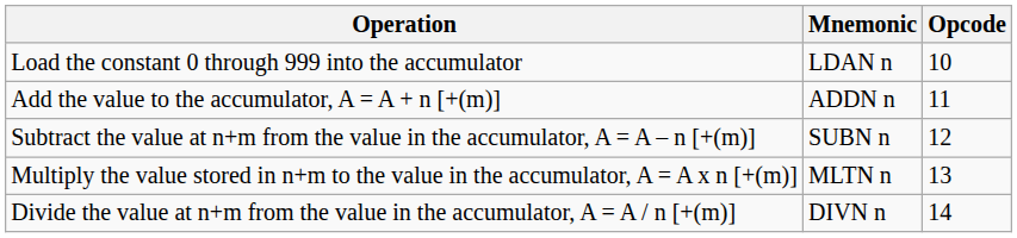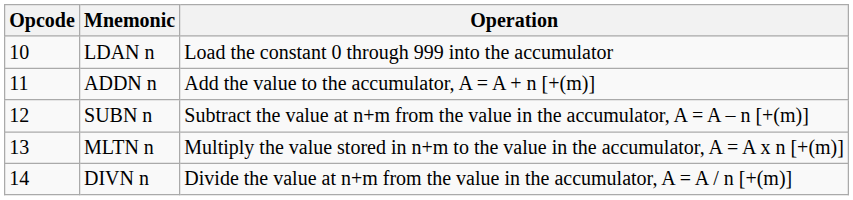columns swapped: Opcode <-> Operation
